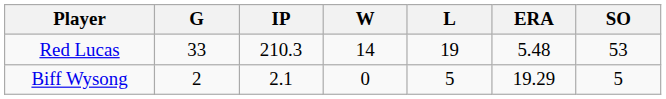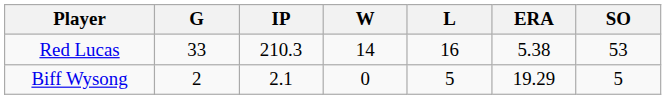Red Lucas | L: 19 -> 16
Red Lucas | ERA: 5.48 -> 5.38
